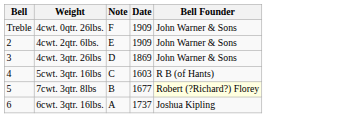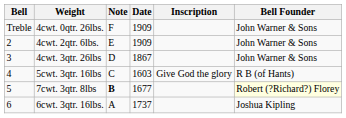+ column: Inscription | Give God the glory
4cwt. 3qtr. 26lbs | Date: 1869 -> 1867
7cwt. 3qtr. 8lbs | Note: normal -> bold
